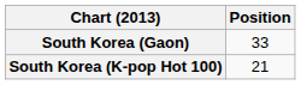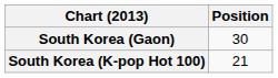South Korea (Gaon) | Position: 33 -> 30
